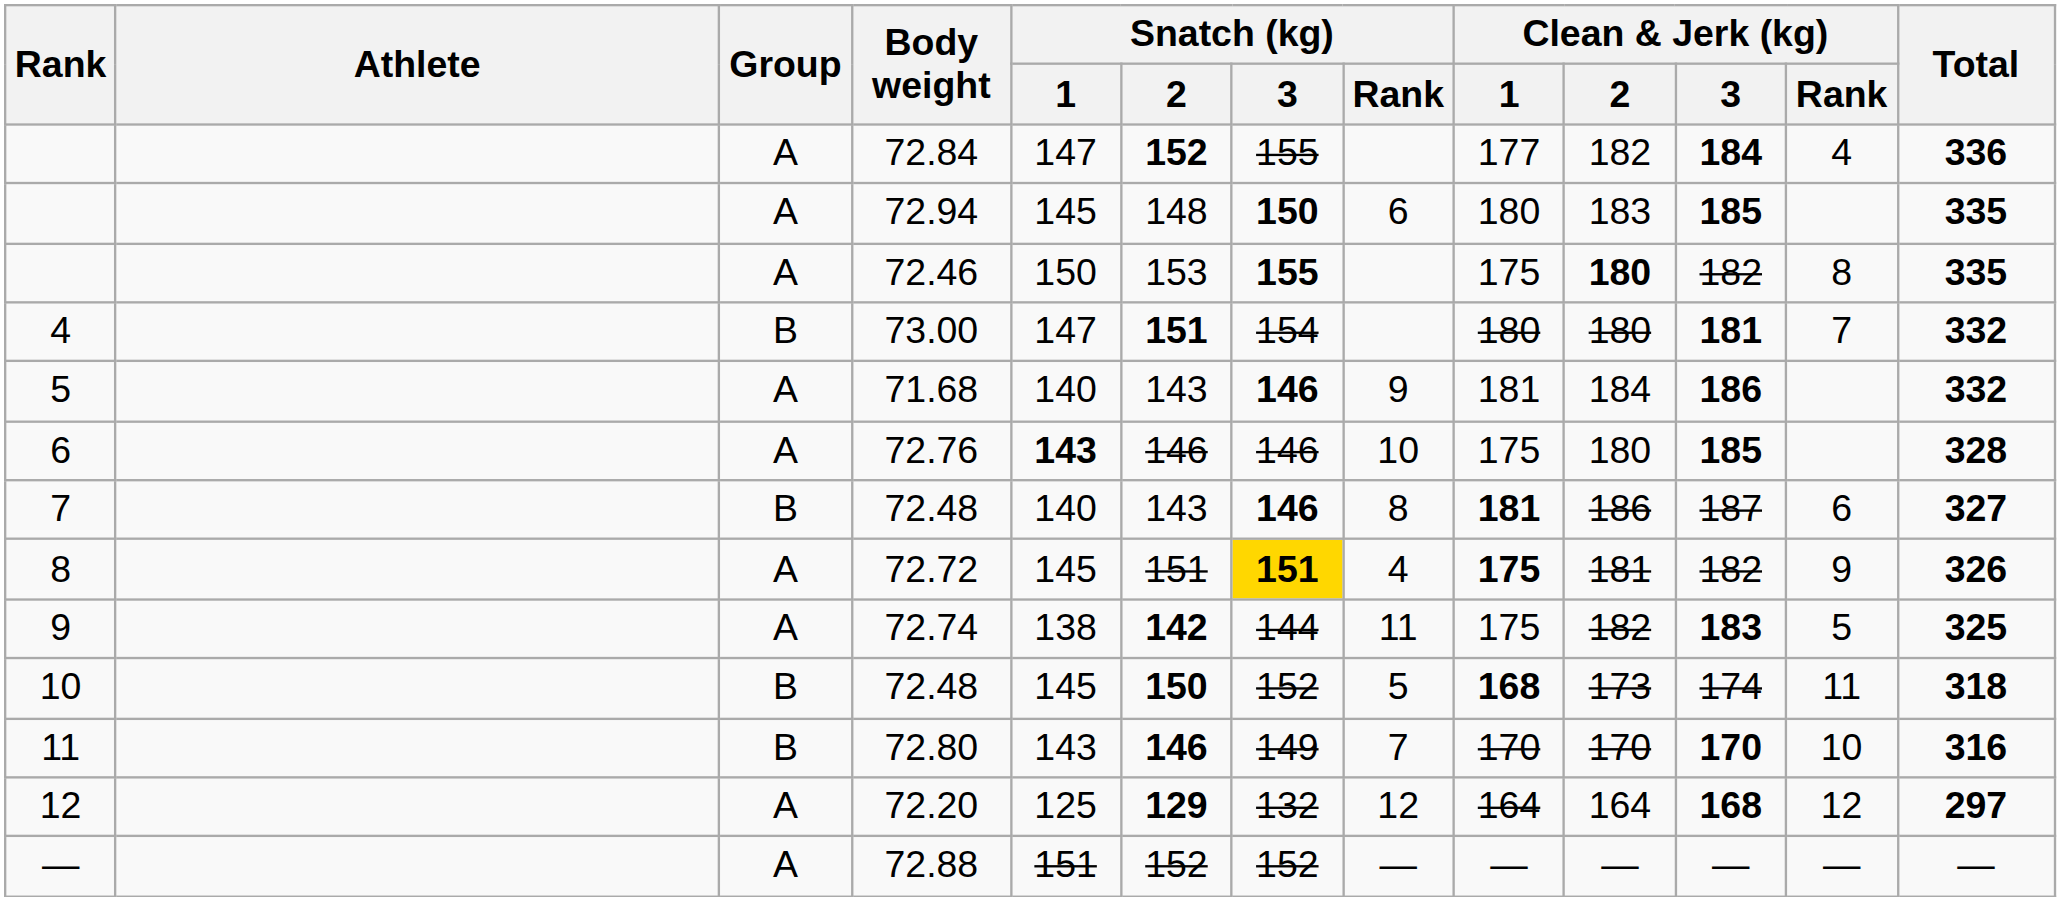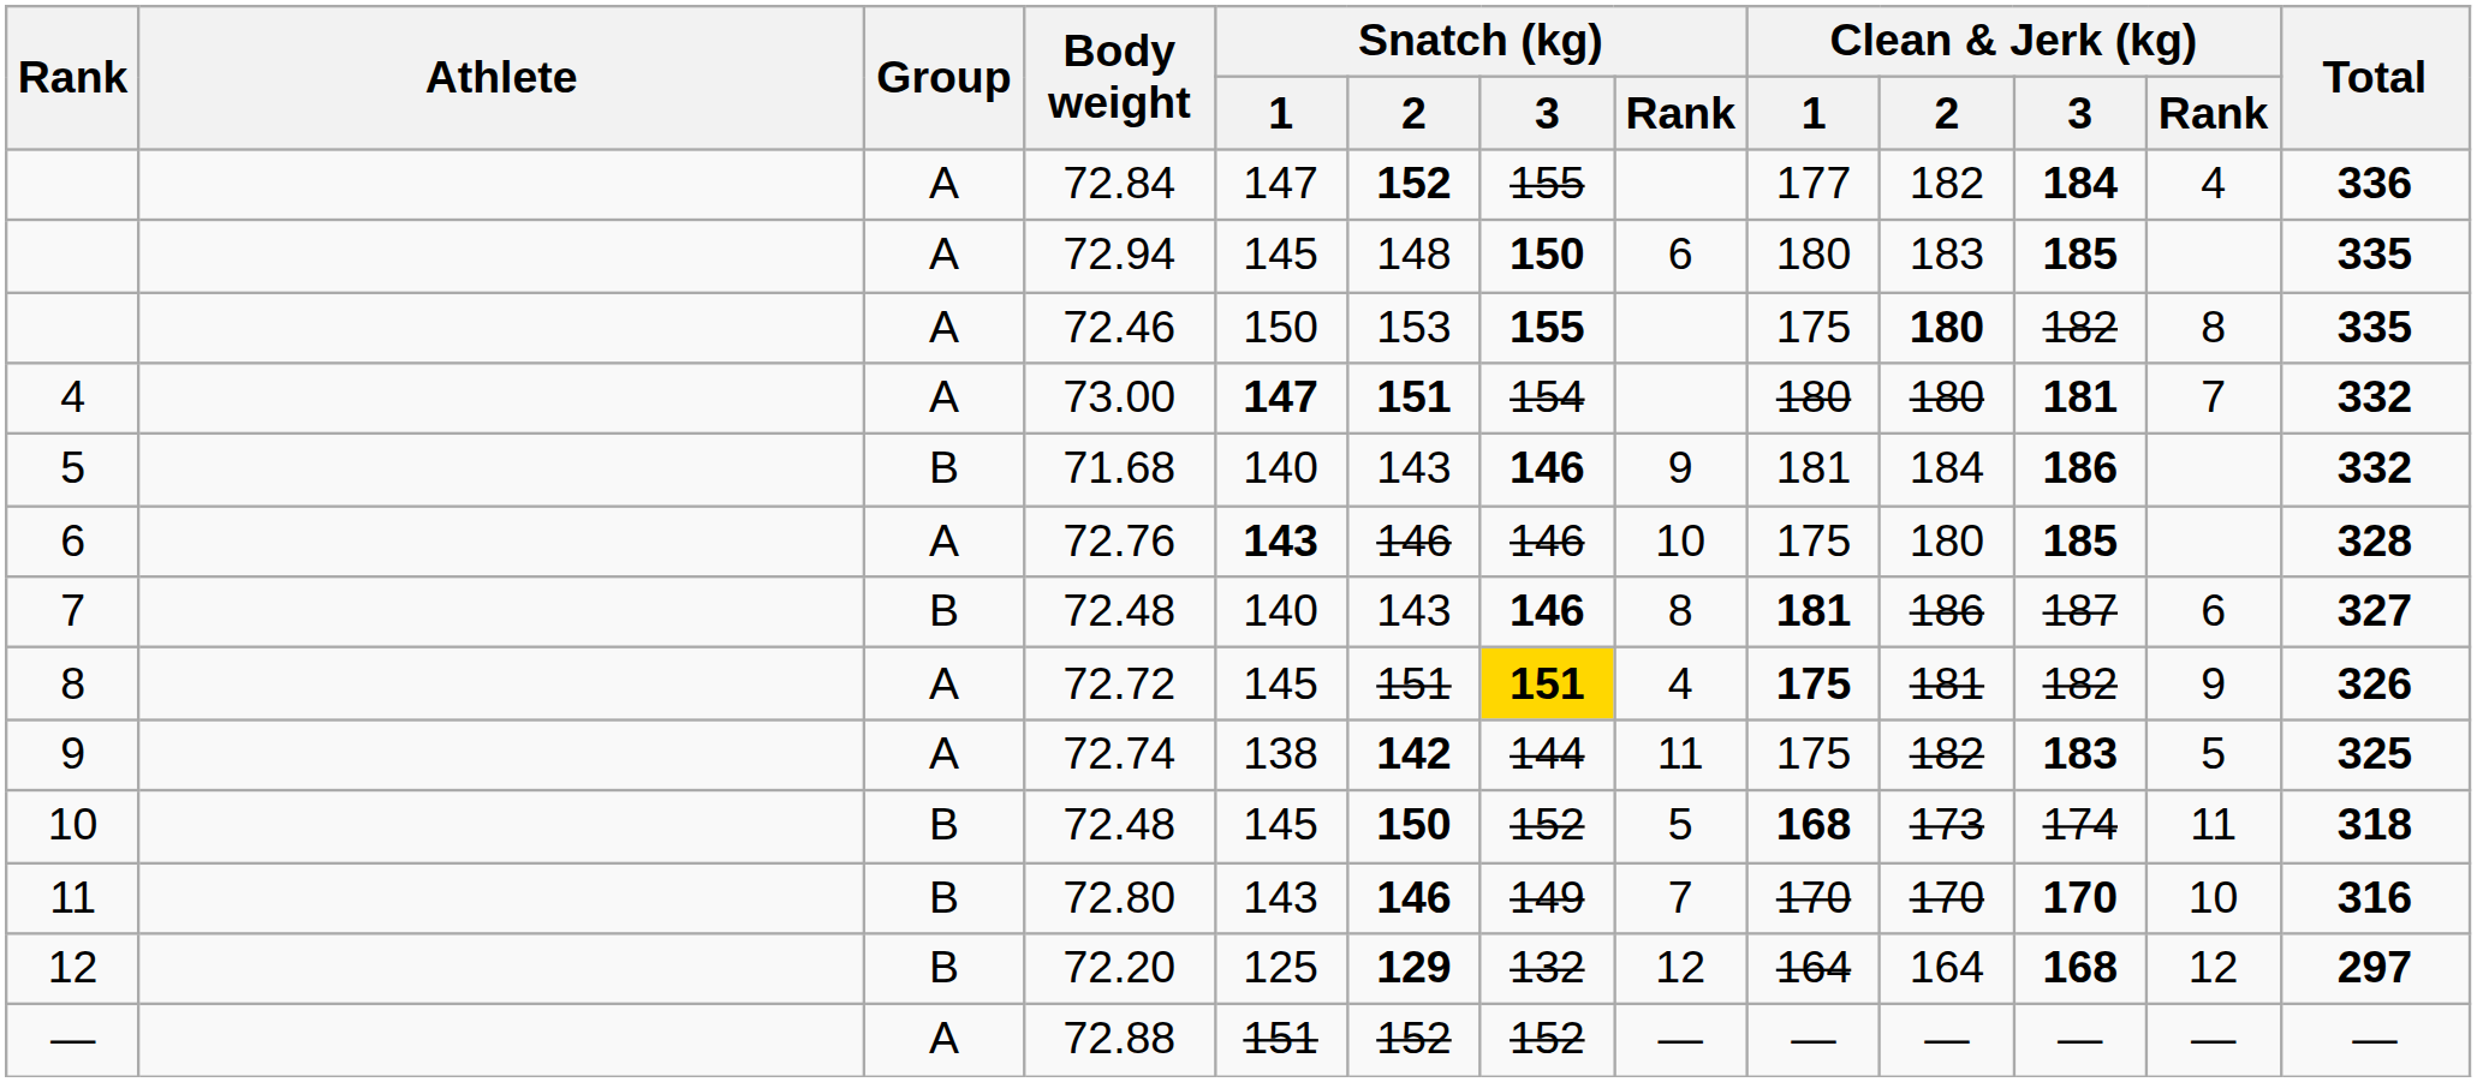73.00 | Group: B -> A
73.00 | Snatch (kg) / 1: normal -> bold
71.68 | Group: A -> B
72.20 | Group: A -> B
